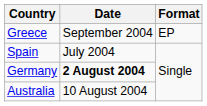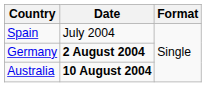- row: Greece | September 2004 | EP
Australia | Date: normal -> bold
